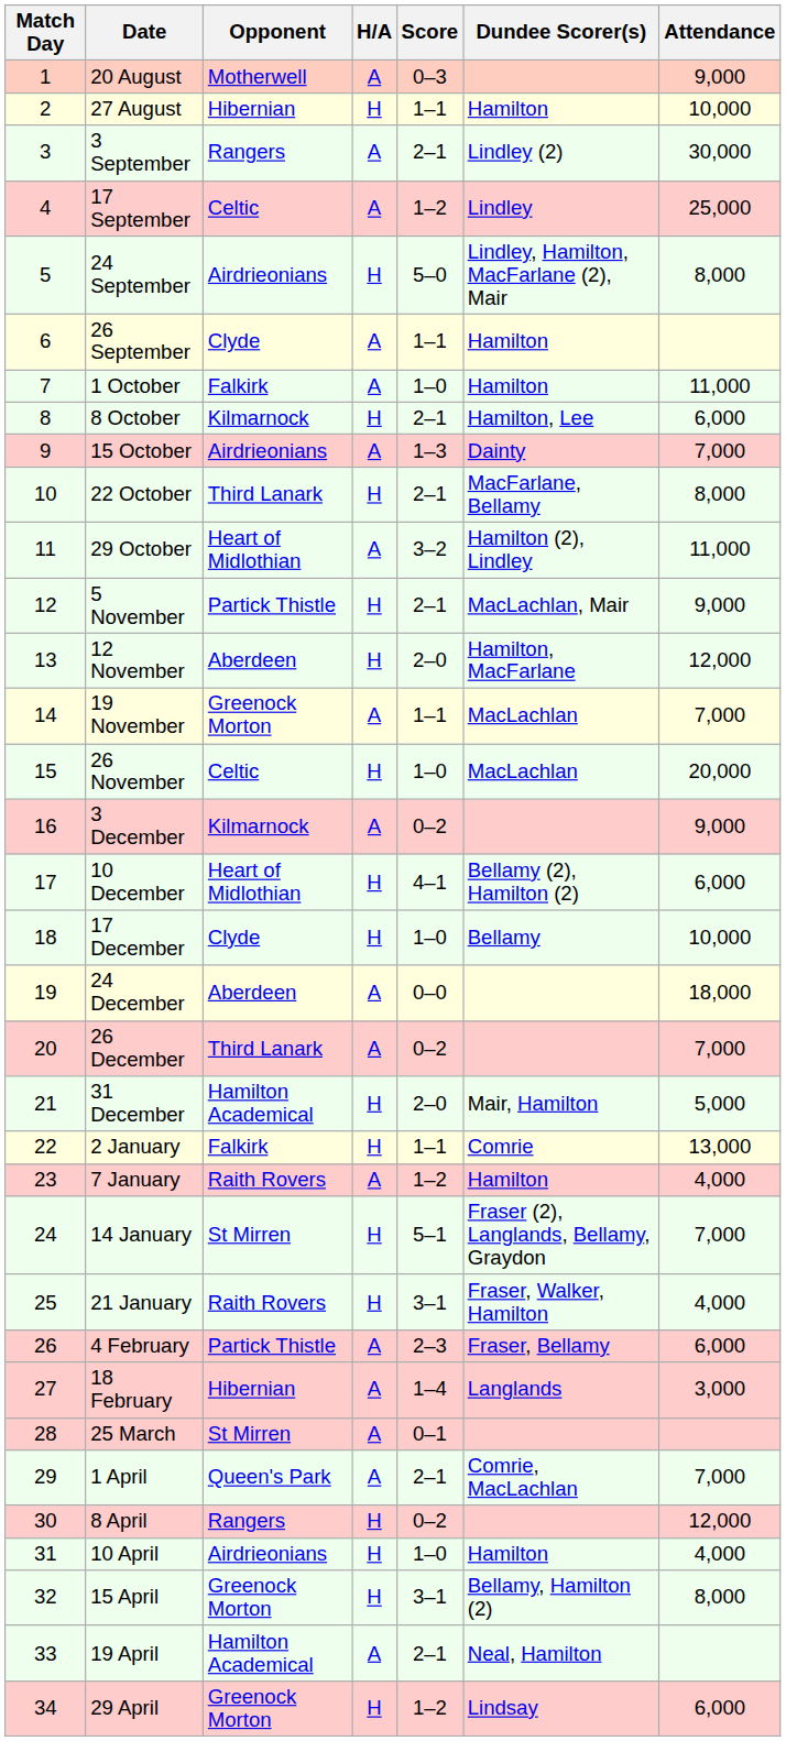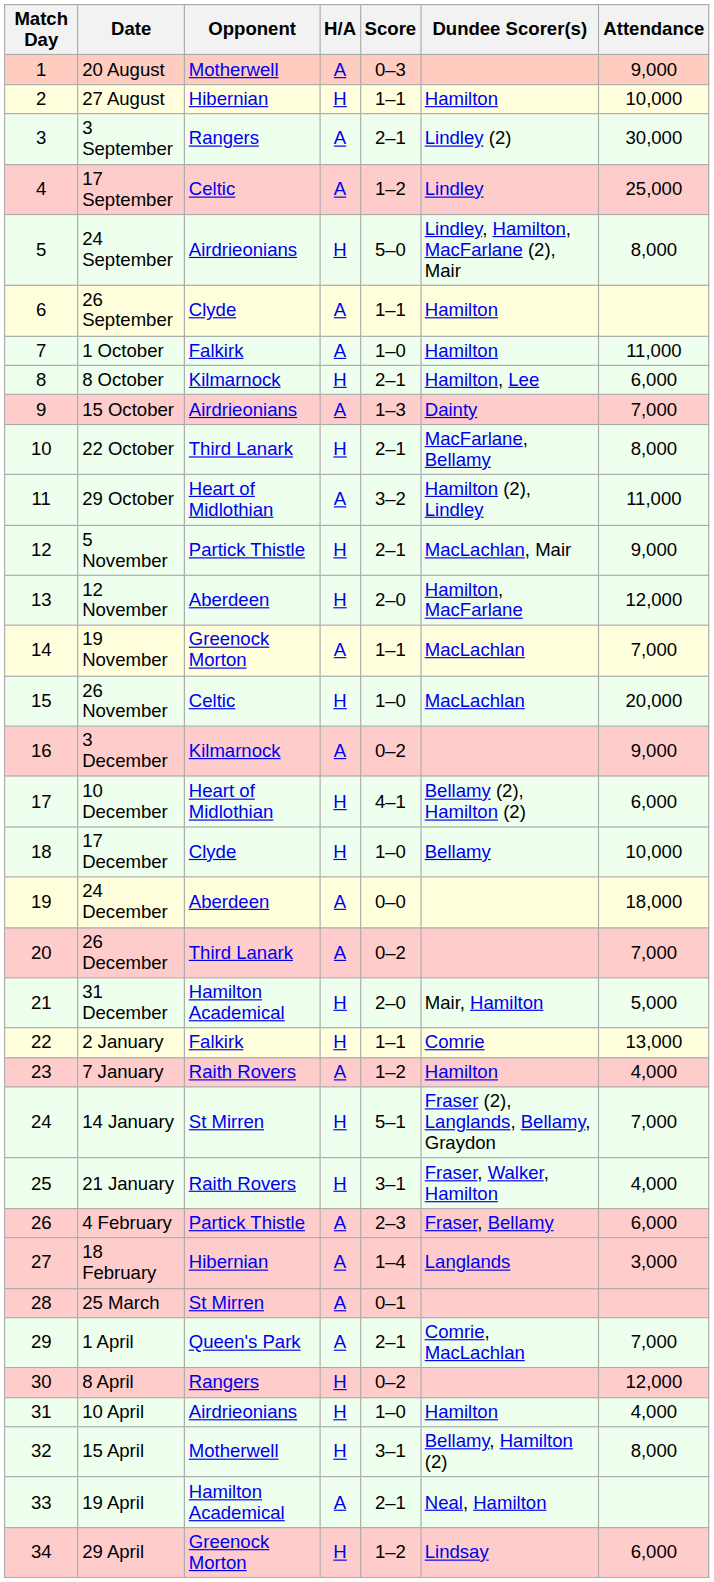15 April | Opponent: Greenock Morton -> Motherwell
